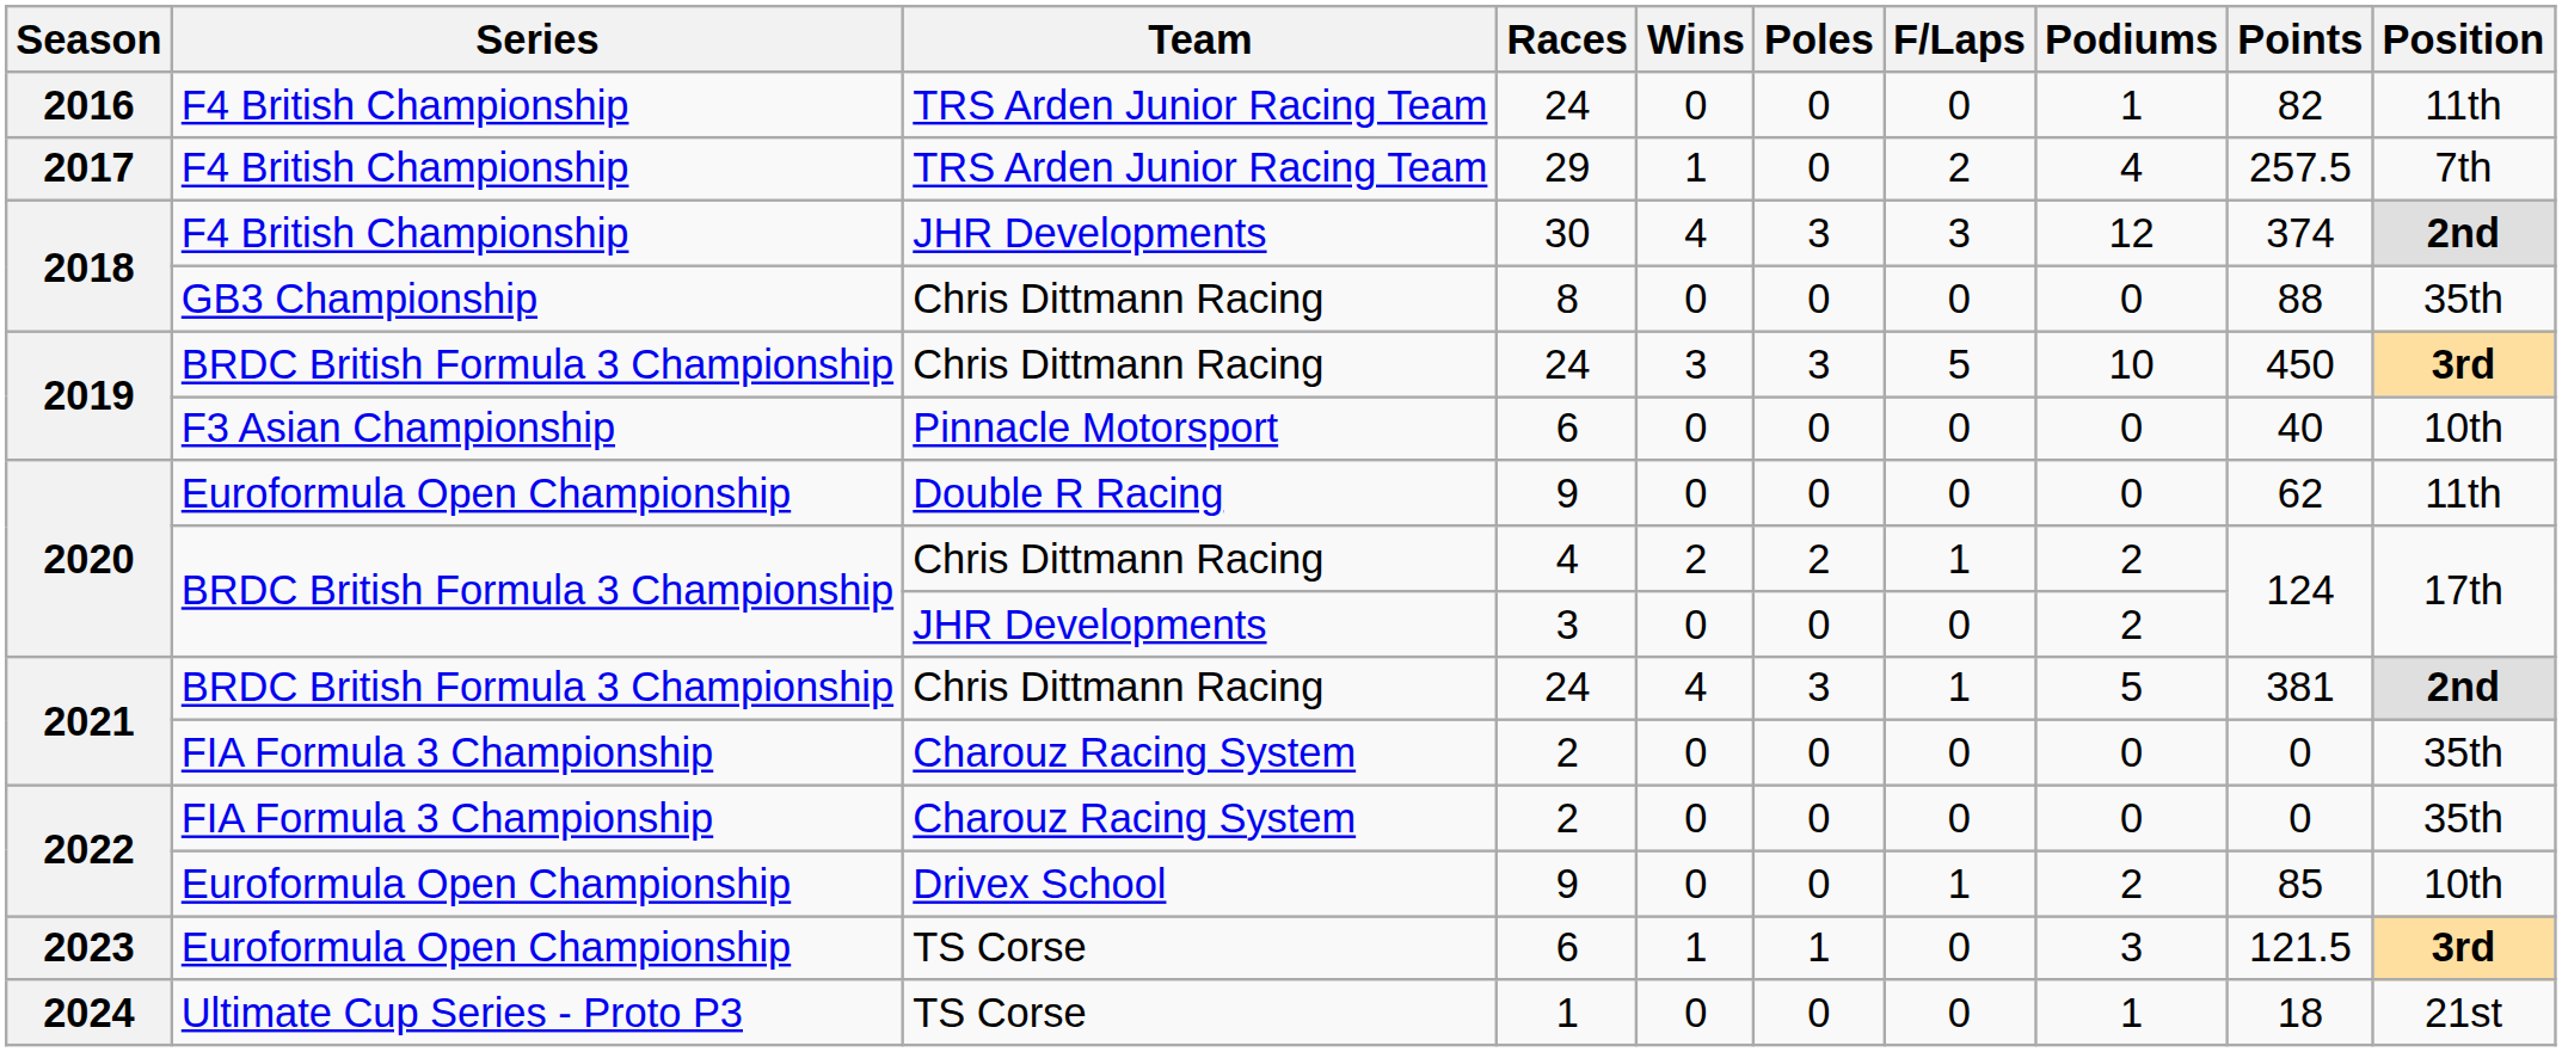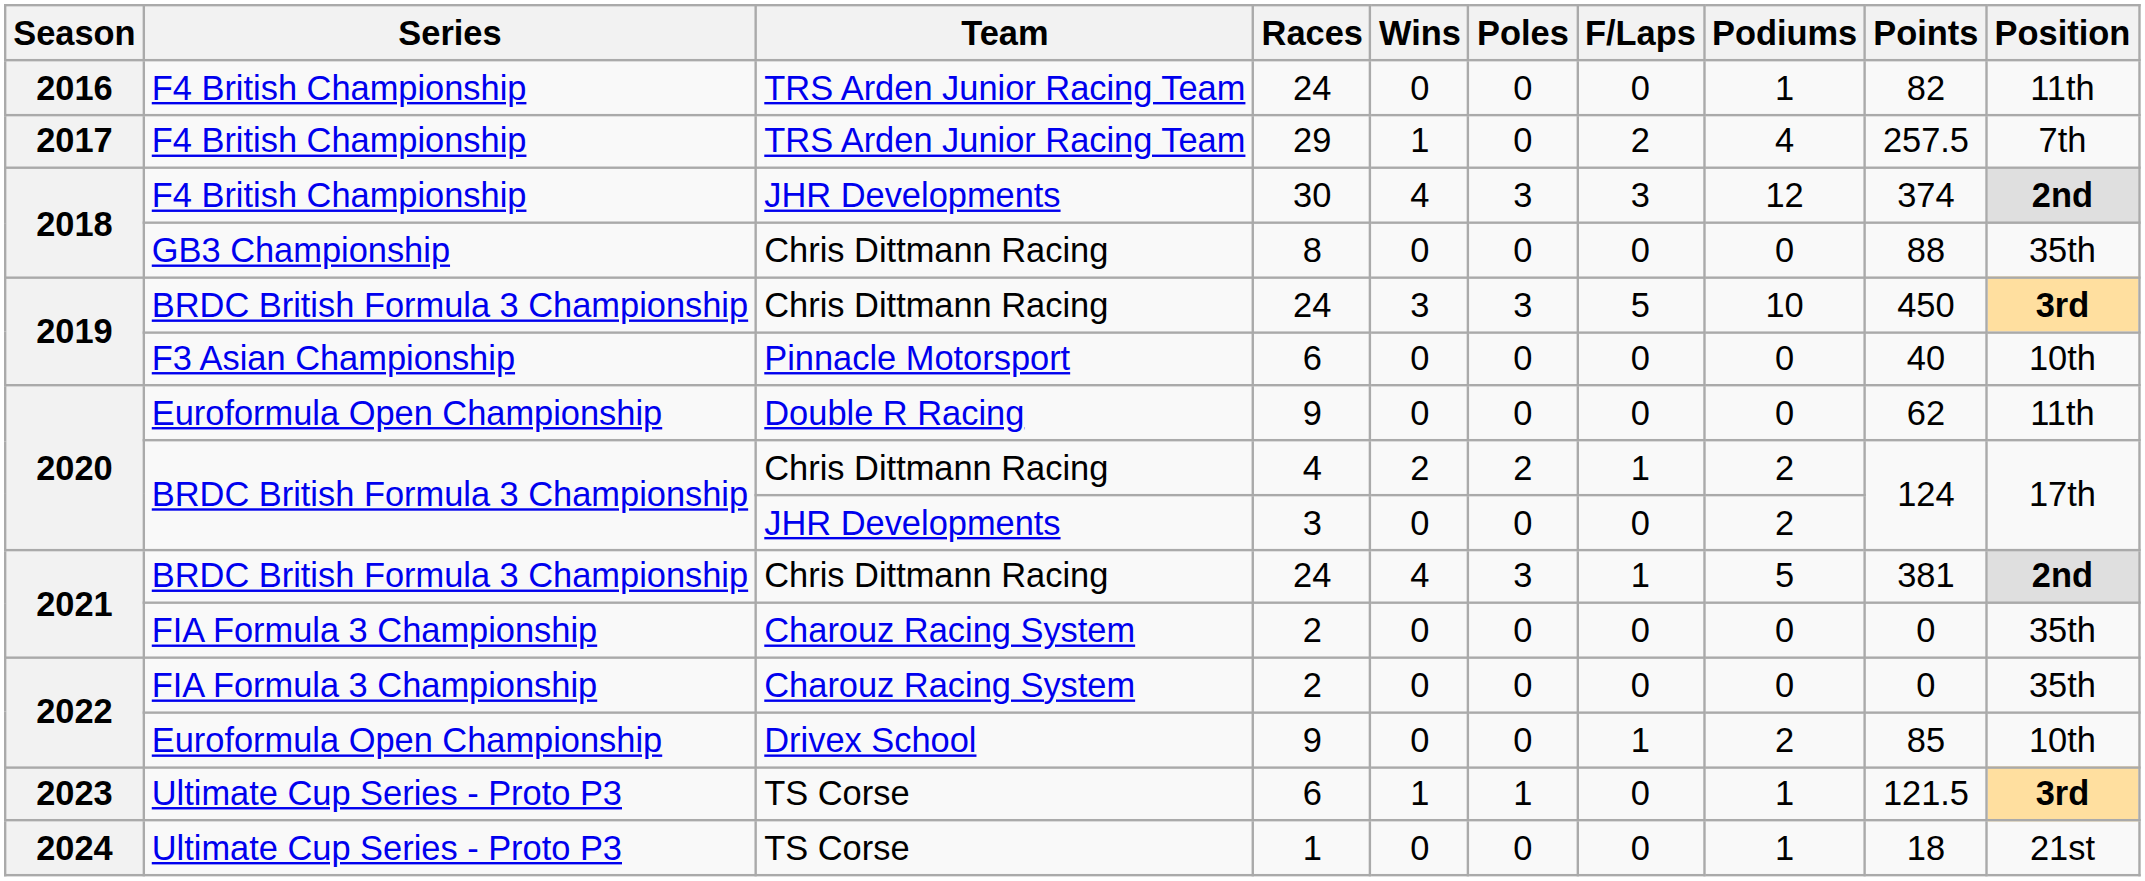2023 / 6 | Series: Euroformula Open Championship -> Ultimate Cup Series - Proto P3
2023 / 6 | Podiums: 3 -> 1
